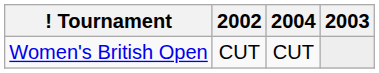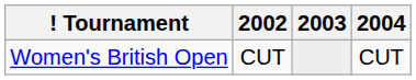columns swapped: 2003 <-> 2004
